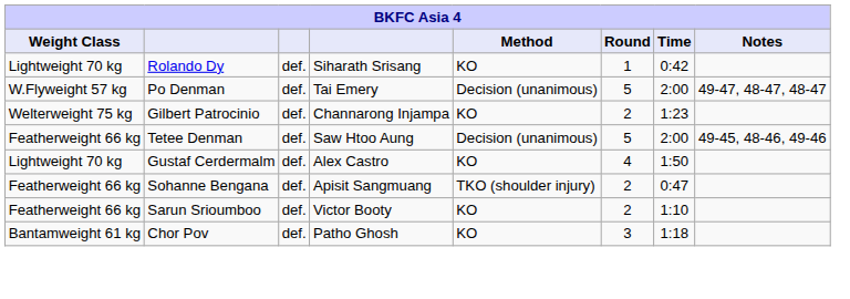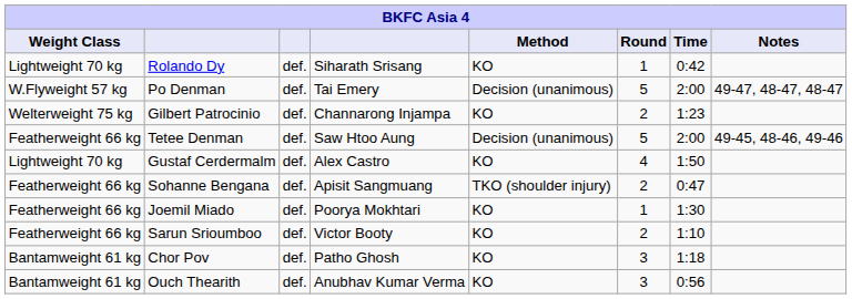+ row: Featherweight 66 kg | Joemil Miado | def. | Poorya Mokhtari | KO | 1 | 1:30
+ row: Bantamweight 61 kg | Ouch Thearith | def. | Anubhav Kumar Verma | KO | 3 | 0:56
